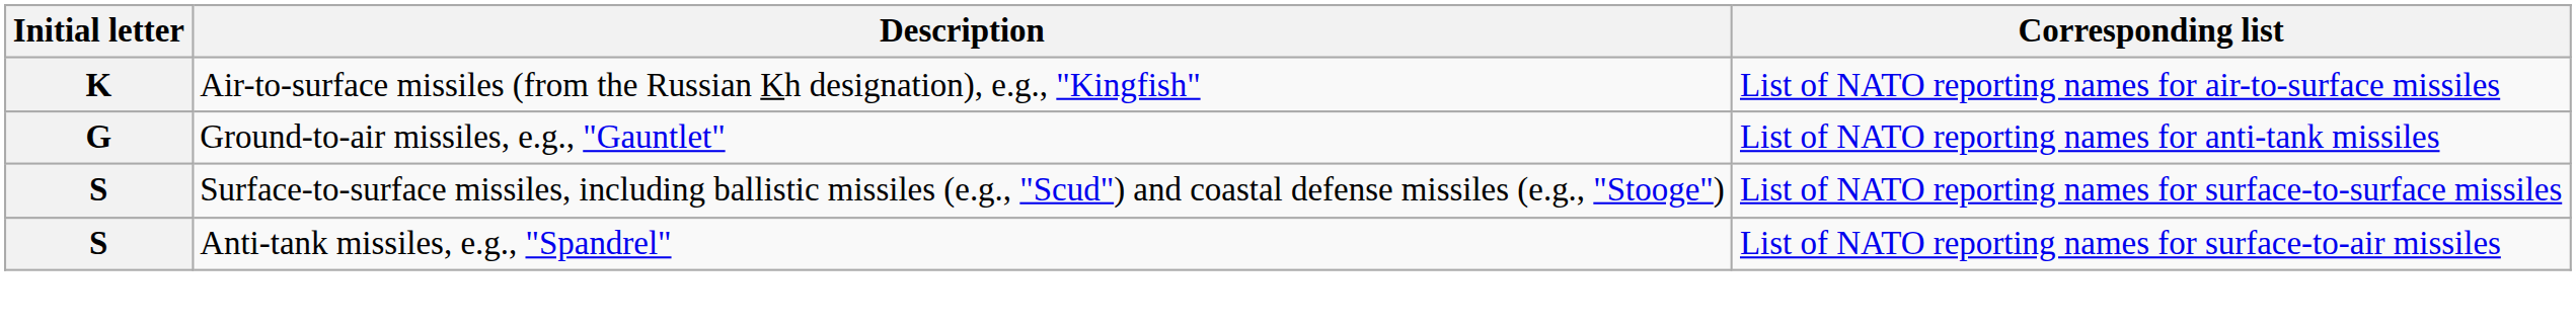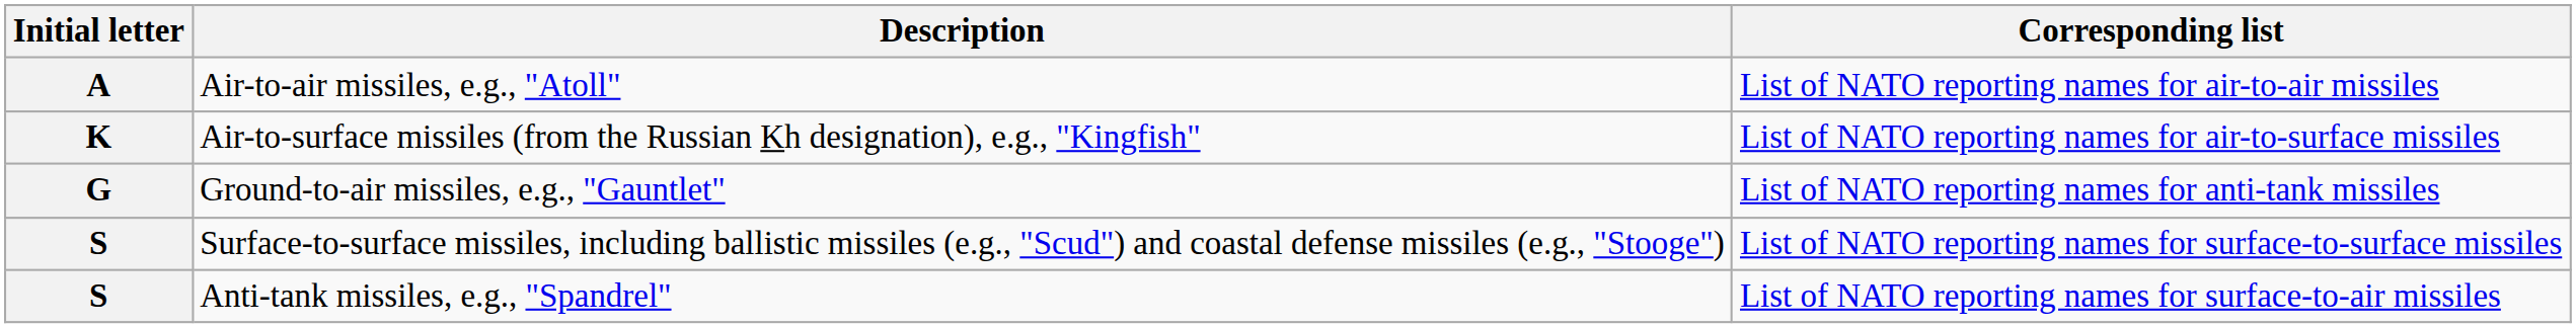+ row: A | Air-to-air missiles, e.g., "Atoll" | List of NATO reporting names for air-to-air missiles
